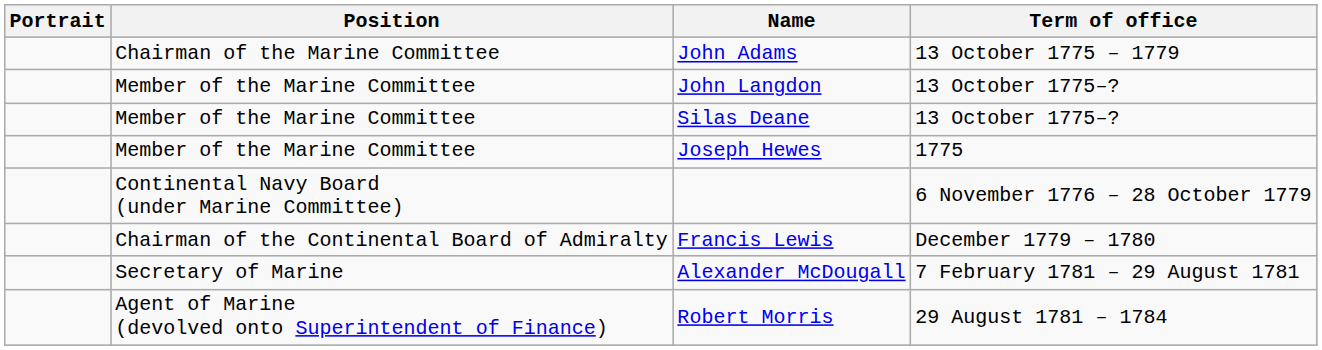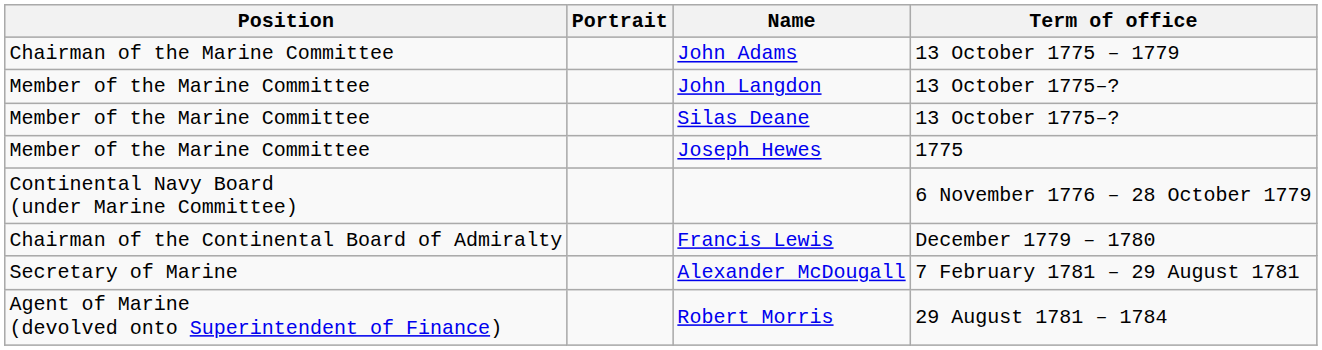columns swapped: Position <-> Portrait
